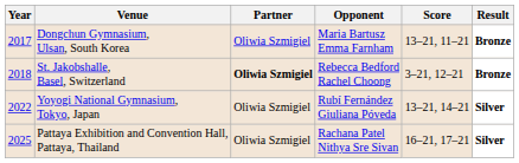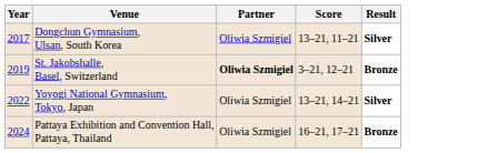- column: Opponent | Maria Bartusz Emma Farnham | Rebecca Bedford Rachel Choong | Rubí Fernández Giuliana Póveda | Rachana Patel Nithya Sre Sivan
Dongchun Gymnasium, Ulsan, South Korea | Result: Bronze -> Silver
St. Jakobshalle, Basel, Switzerland | Year: 2018 -> 2019
Pattaya Exhibition and Convention Hall, Pattaya, Thailand | Year: 2025 -> 2024
Pattaya Exhibition and Convention Hall, Pattaya, Thailand | Result: Silver -> Bronze
